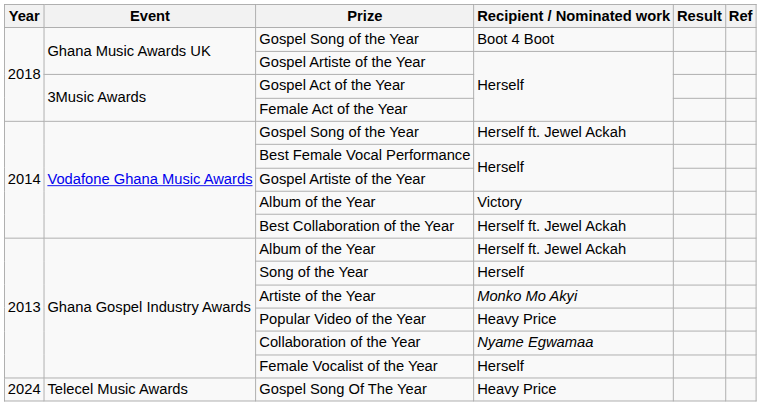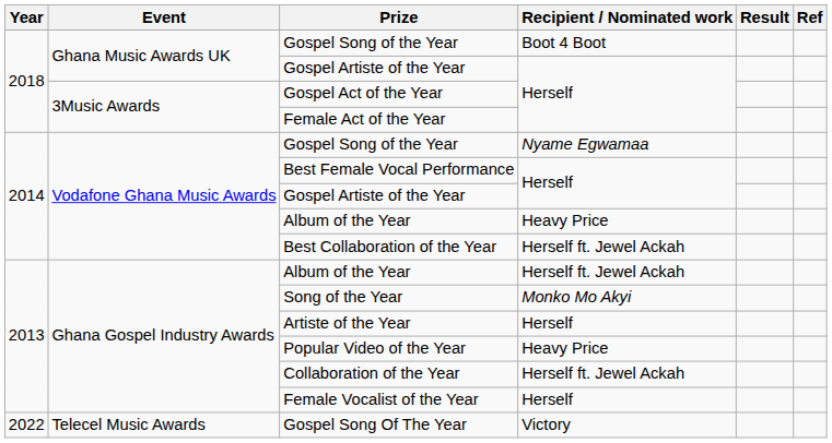Vodafone Ghana Music Awards / Gospel Song of the Year | Recipient / Nominated work: Herself ft. Jewel Ackah -> Nyame Egwamaa
Vodafone Ghana Music Awards / Album of the Year | Recipient / Nominated work: Victory -> Heavy Price
Song of the Year | Recipient / Nominated work: Herself -> Monko Mo Akyi
Artiste of the Year | Recipient / Nominated work: Monko Mo Akyi -> Herself
Collaboration of the Year | Recipient / Nominated work: Nyame Egwamaa -> Herself ft. Jewel Ackah
Gospel Song Of The Year | Year: 2024 -> 2022
Gospel Song Of The Year | Recipient / Nominated work: Heavy Price -> Victory
